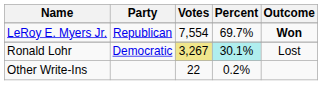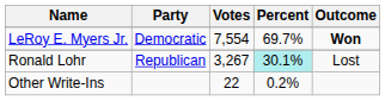LeRoy E. Myers Jr. | Party: Republican -> Democratic
Ronald Lohr | Party: Democratic -> Republican
Ronald Lohr | Votes: khaki background -> no background
